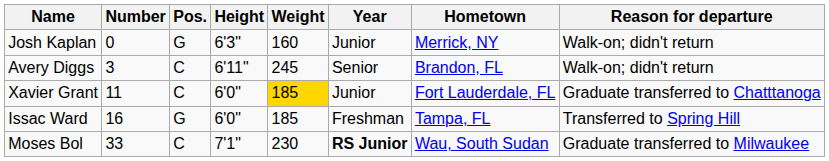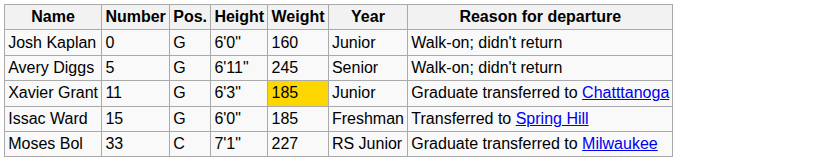- column: Hometown | Merrick, NY | Brandon, FL | Fort Lauderdale, FL | Tampa, FL | Wau, South Sudan
Josh Kaplan | Height: 6'3" -> 6'0"
Avery Diggs | Number: 3 -> 5
Avery Diggs | Pos.: C -> G
Xavier Grant | Pos.: C -> G
Xavier Grant | Height: 6'0" -> 6'3"
Issac Ward | Number: 16 -> 15
Moses Bol | Weight: 230 -> 227
Moses Bol | Year: bold -> normal
